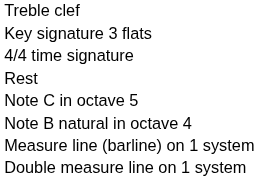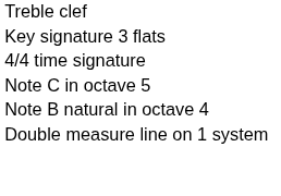- row: Rest
- row: Measure line (barline) on 1 system
